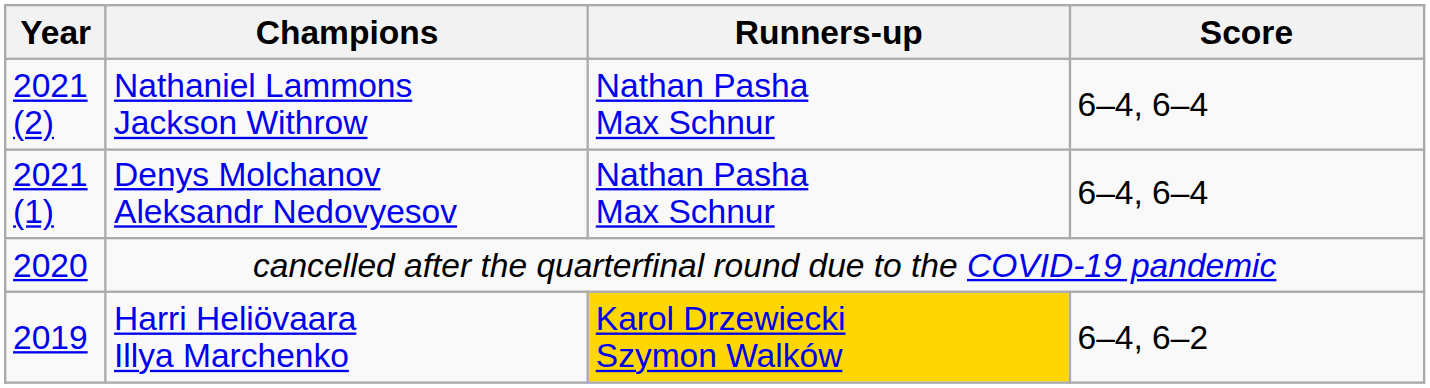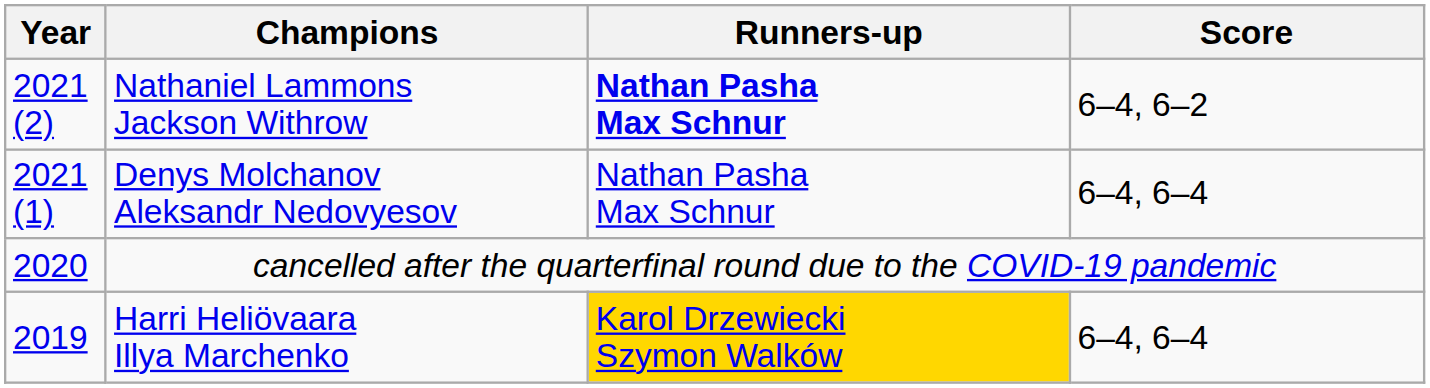Nathaniel Lammons Jackson Withrow | Runners-up: normal -> bold
Nathaniel Lammons Jackson Withrow | Score: 6–4, 6–4 -> 6–4, 6–2
Harri Heliövaara Illya Marchenko | Score: 6–4, 6–2 -> 6–4, 6–4
